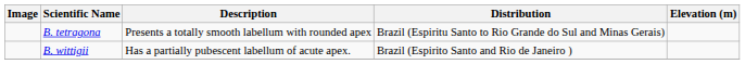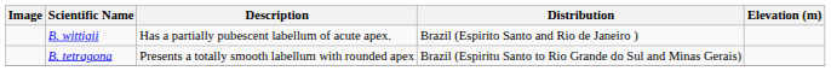rows swapped: B. tetragona <-> B. wittigii
